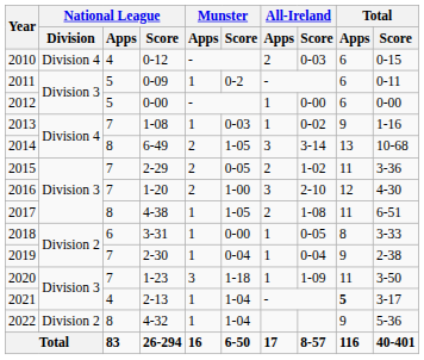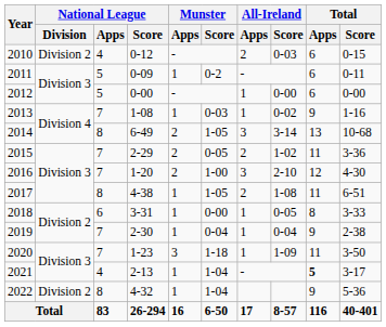2010 | National League / Division: Division 4 -> Division 2
